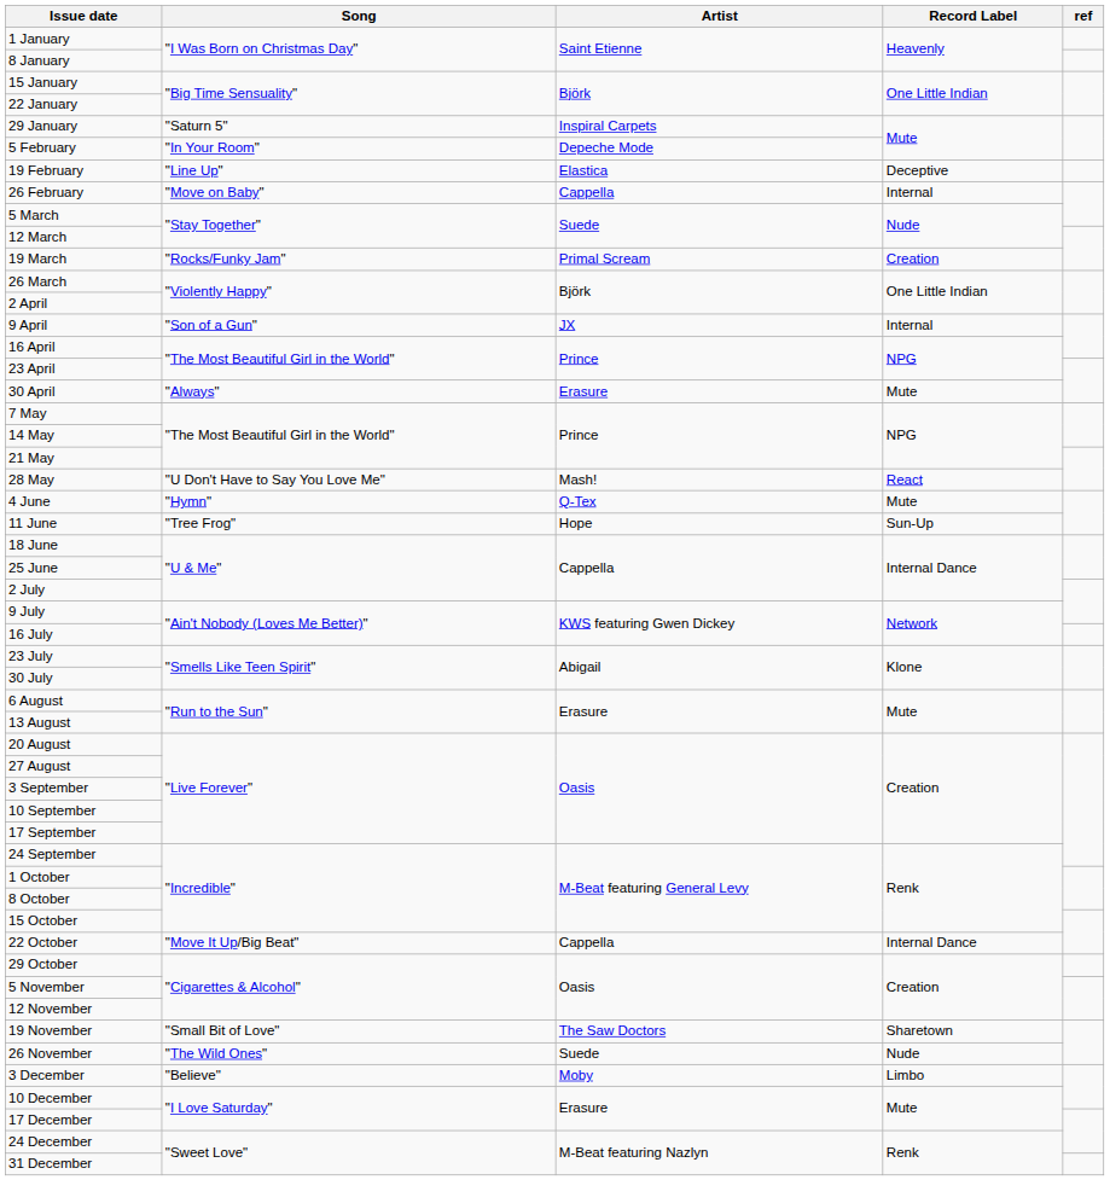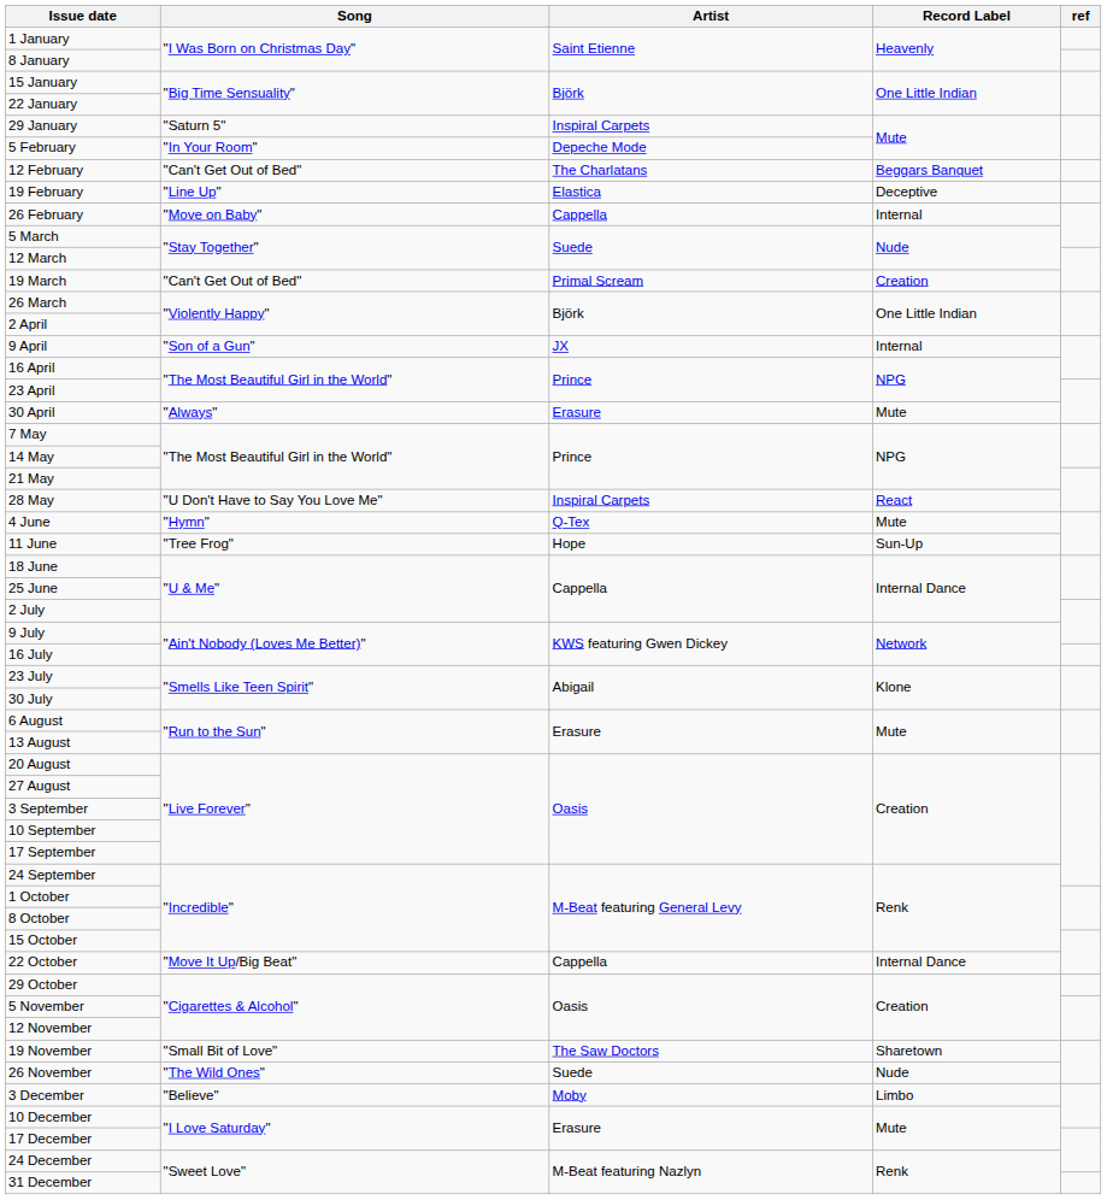+ row: 12 February | "Can't Get Out of Bed" | The Charlatans | Beggars Banquet
19 March | Song: "Rocks/Funky Jam" -> "Can't Get Out of Bed"
28 May | Artist: Mash! -> Inspiral Carpets
